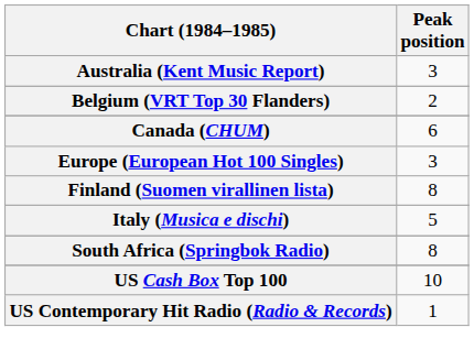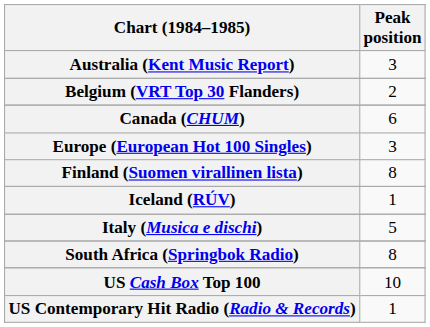+ row: Iceland (RÚV) | 1
